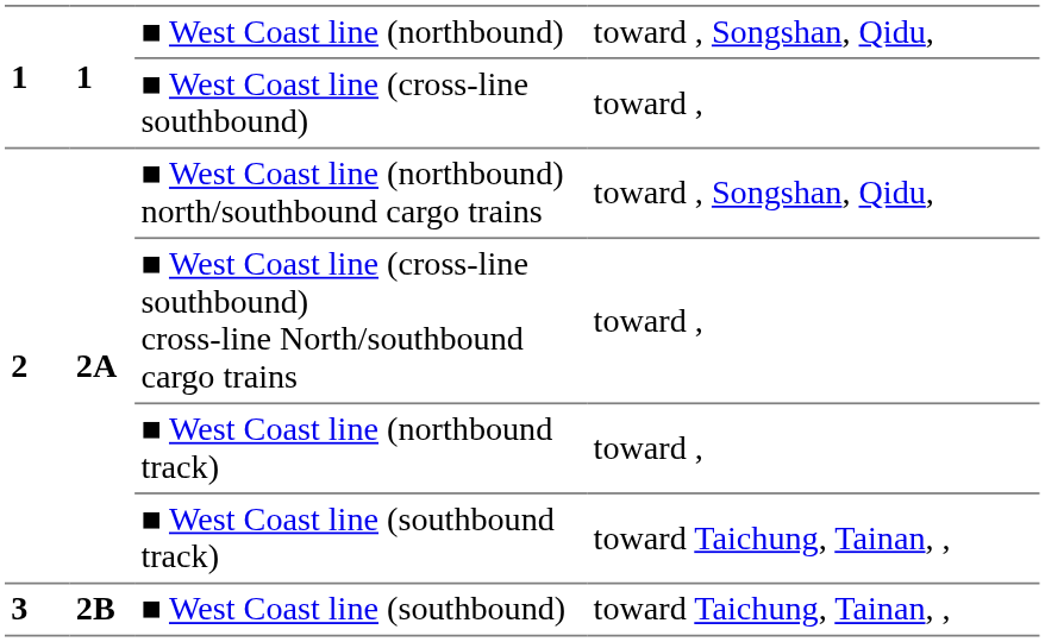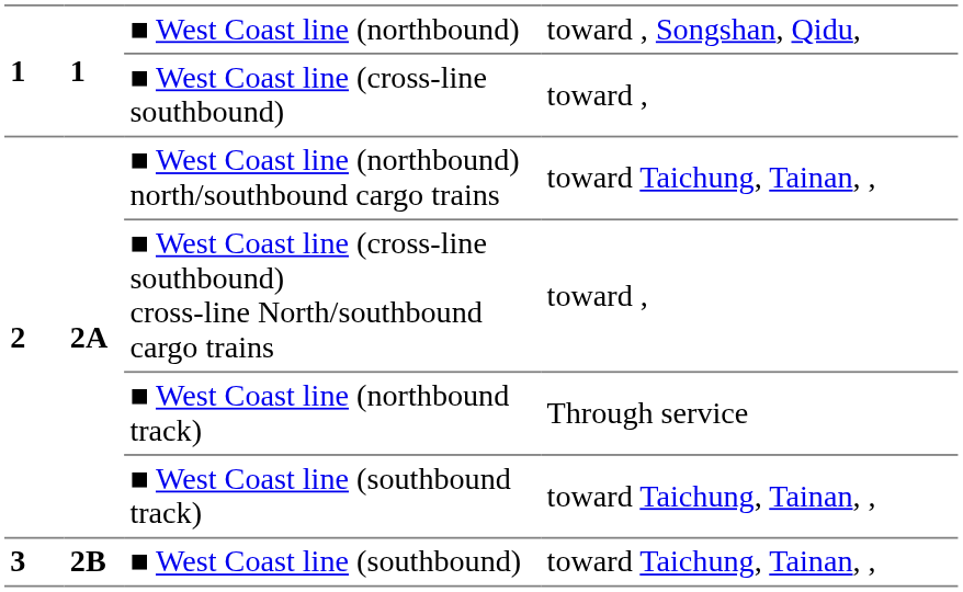■ West Coast line (northbound) north/southbound cargo trains | column 4: toward , Songshan, Qidu, -> toward Taichung, Tainan, ,
■ West Coast line (northbound track) | column 4: toward , -> Through service
